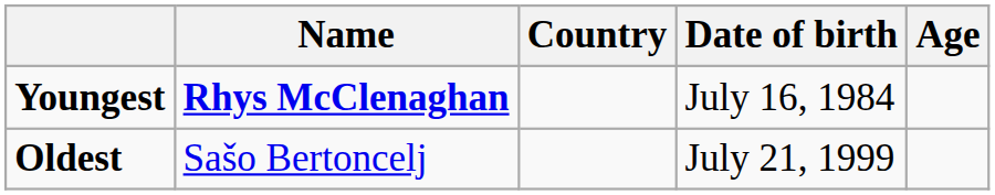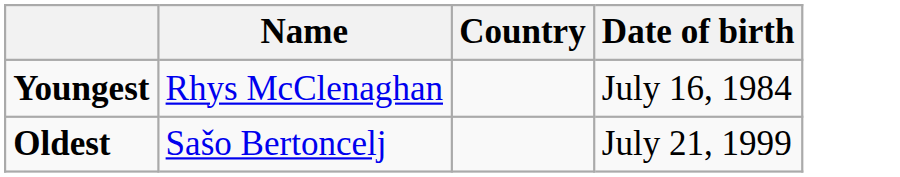- column: Age
Youngest | Name: bold -> normal
